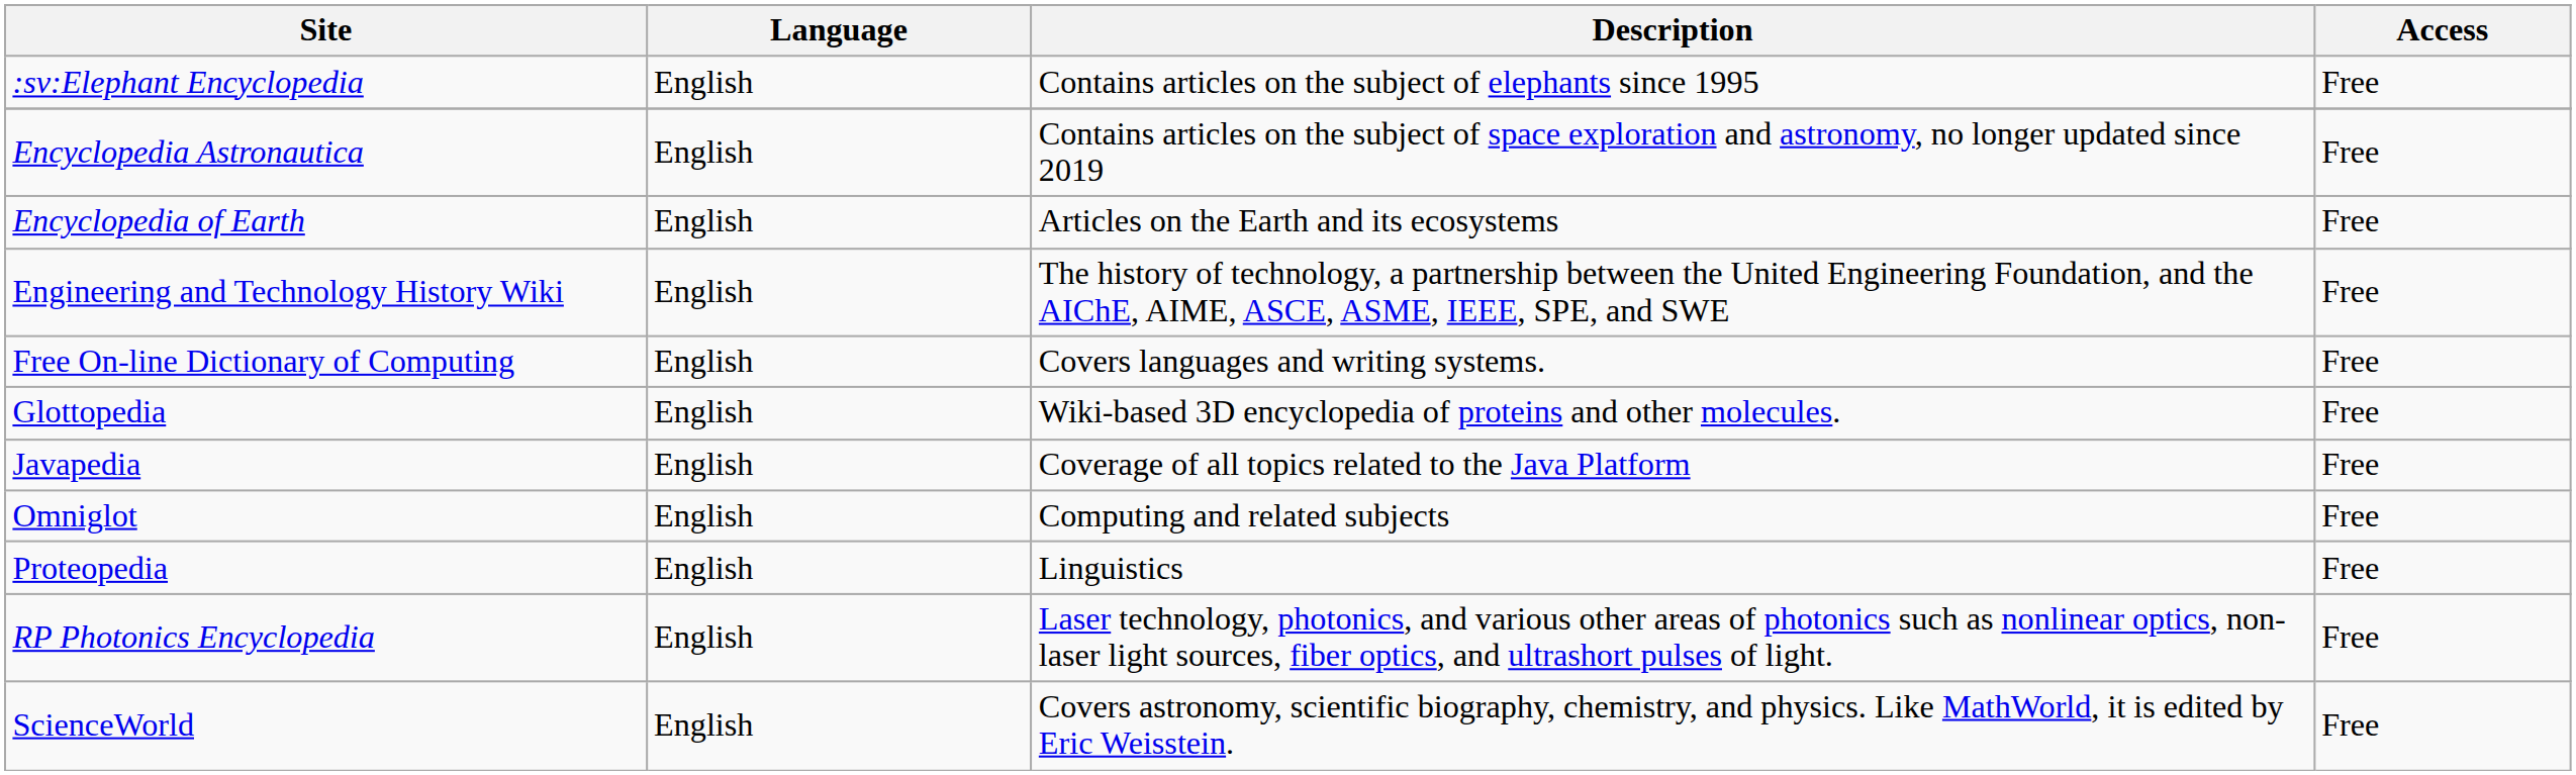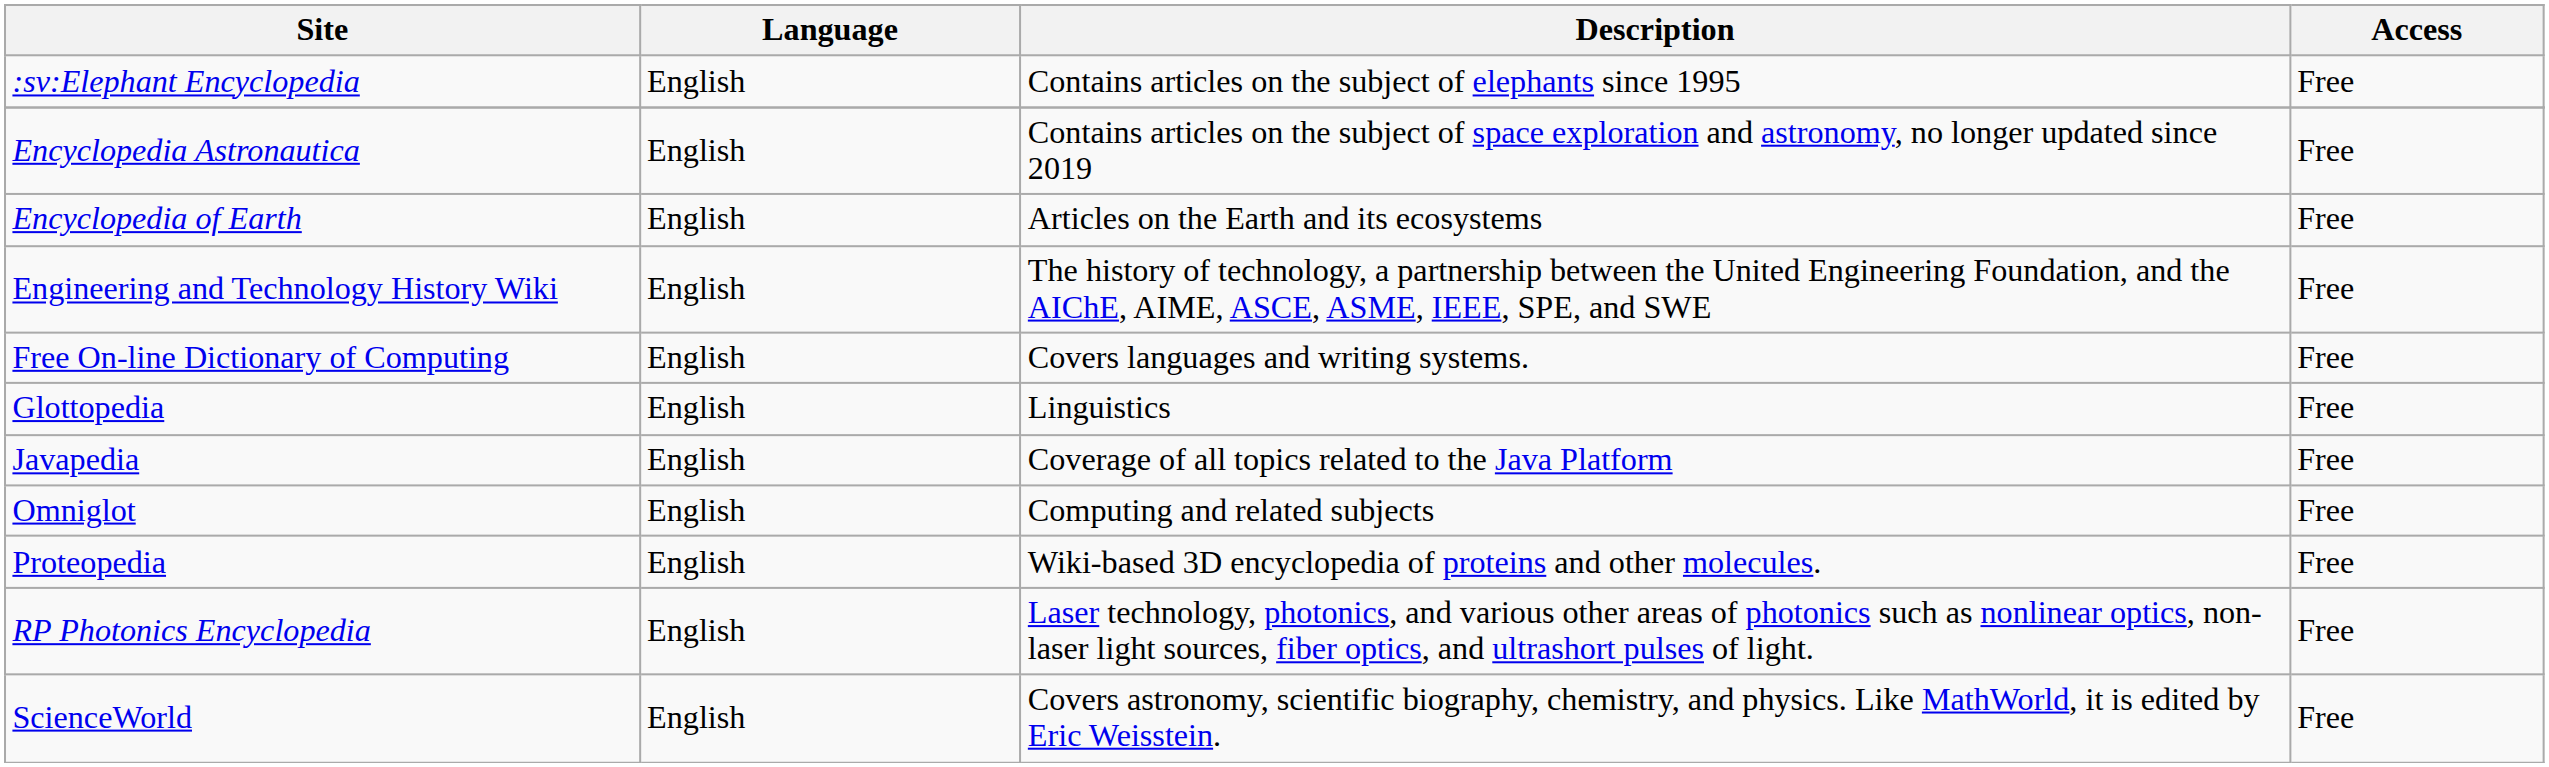Glottopedia | Description: Wiki-based 3D encyclopedia of proteins and other molecules. -> Linguistics
Proteopedia | Description: Linguistics -> Wiki-based 3D encyclopedia of proteins and other molecules.
